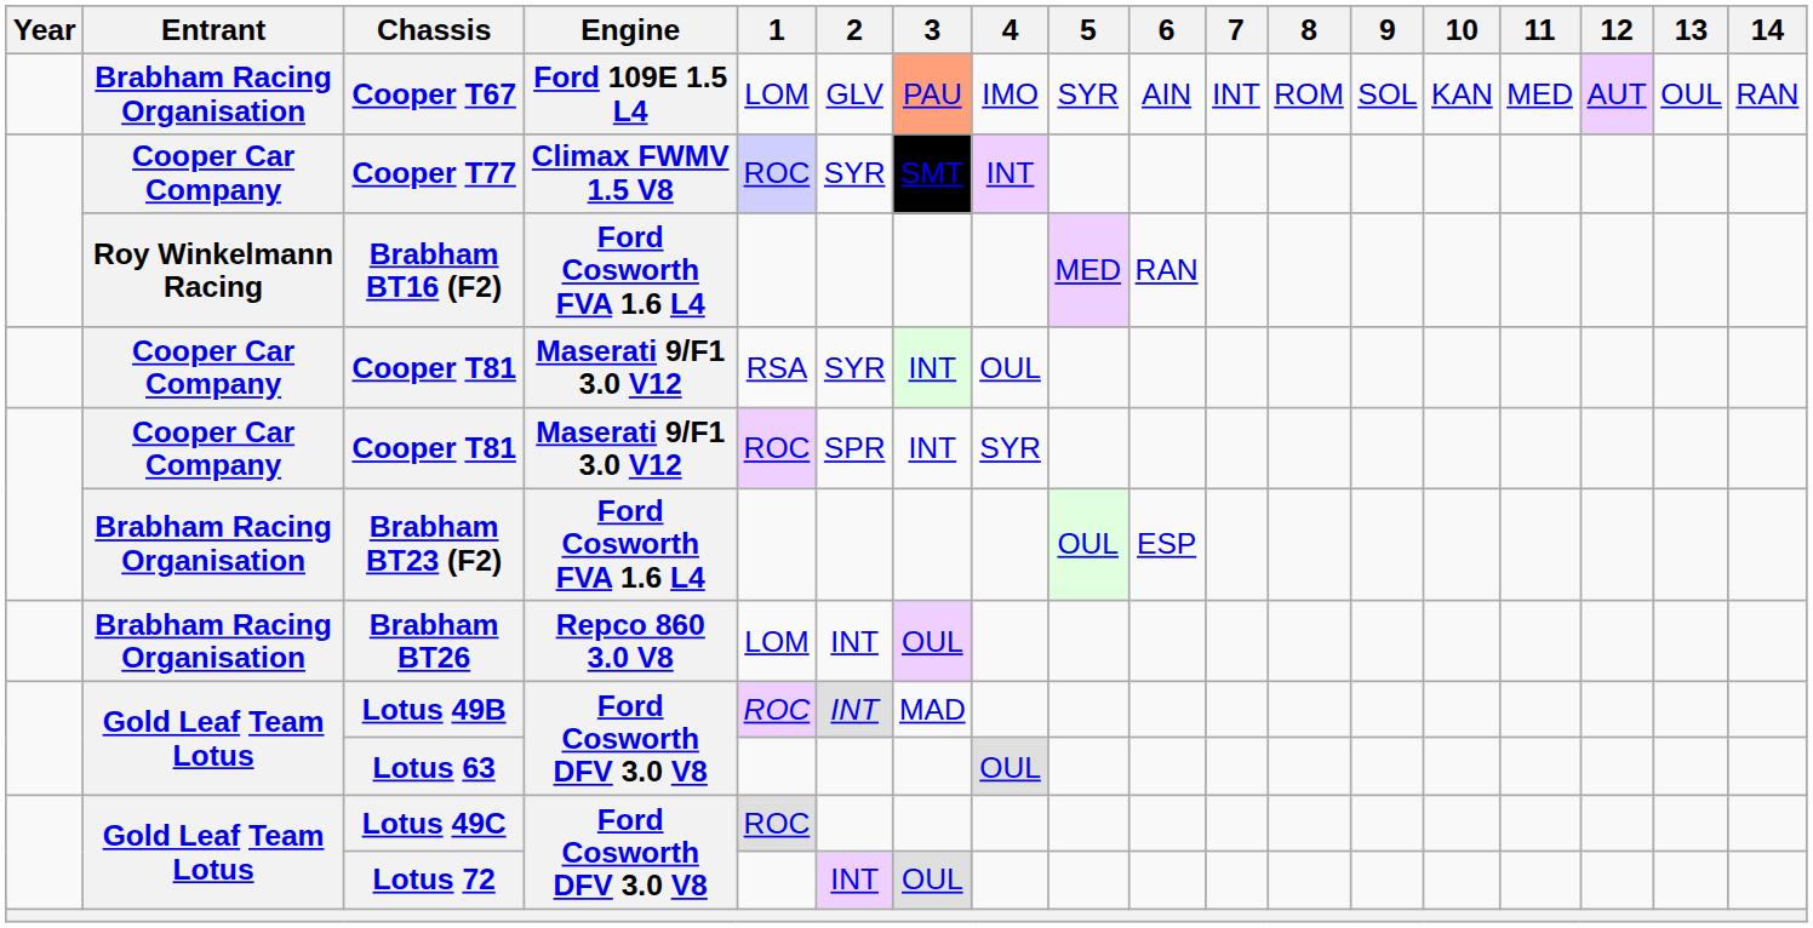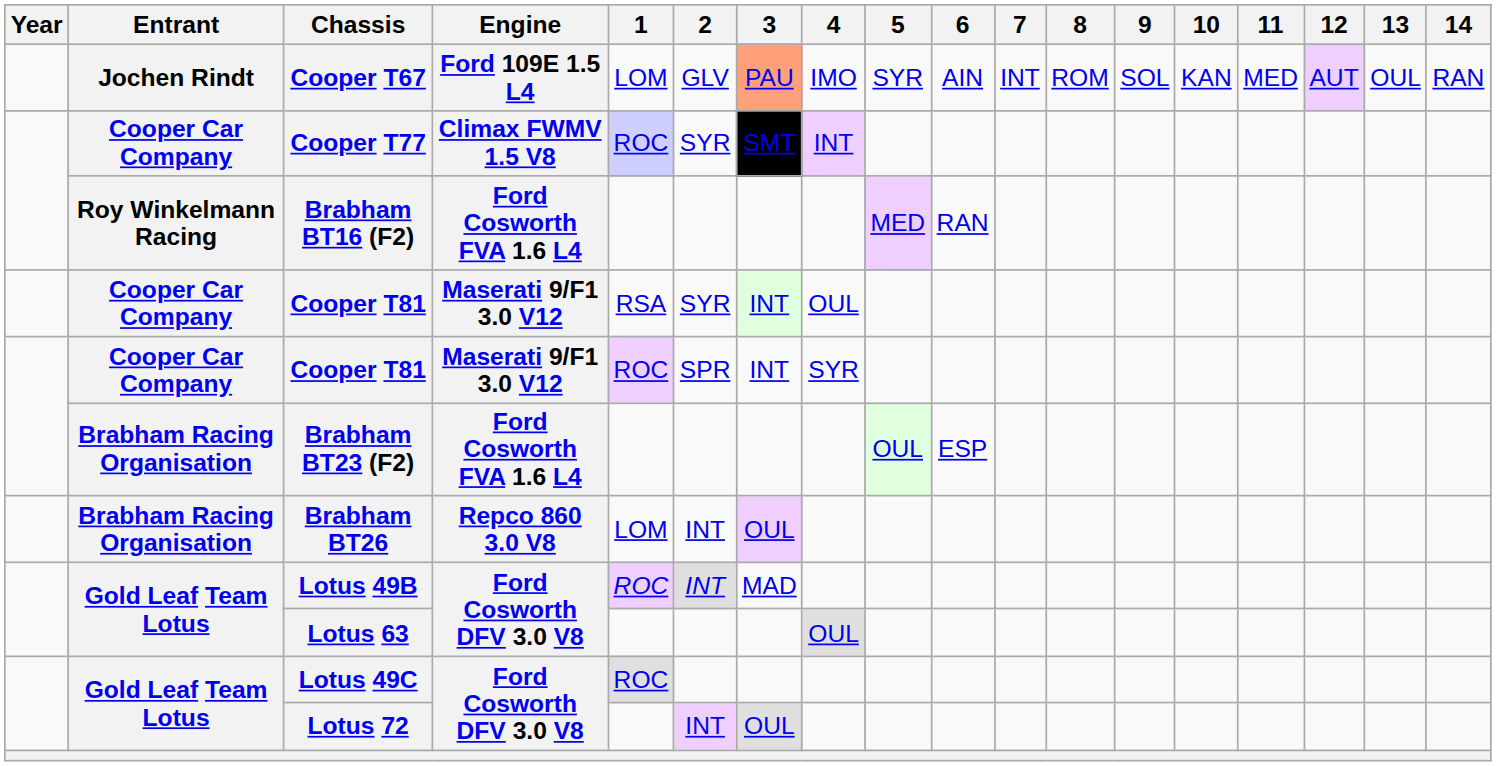Cooper T67 | Entrant: Brabham Racing Organisation -> Jochen Rindt
